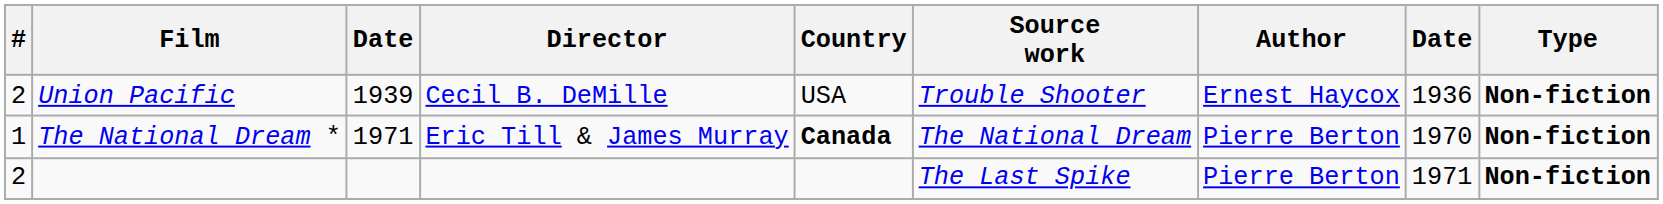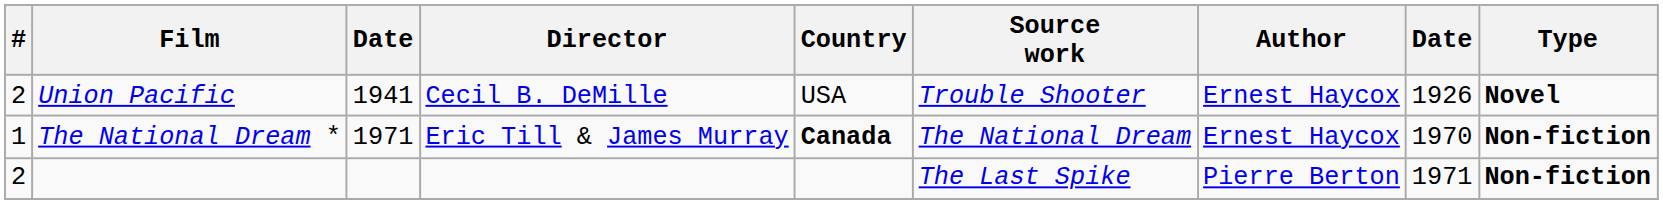Union Pacific | column 3: 1939 -> 1941
Union Pacific | column 8: 1936 -> 1926
Union Pacific | Type: Non-fiction -> Novel
The National Dream * | Author: Pierre Berton -> Ernest Haycox
